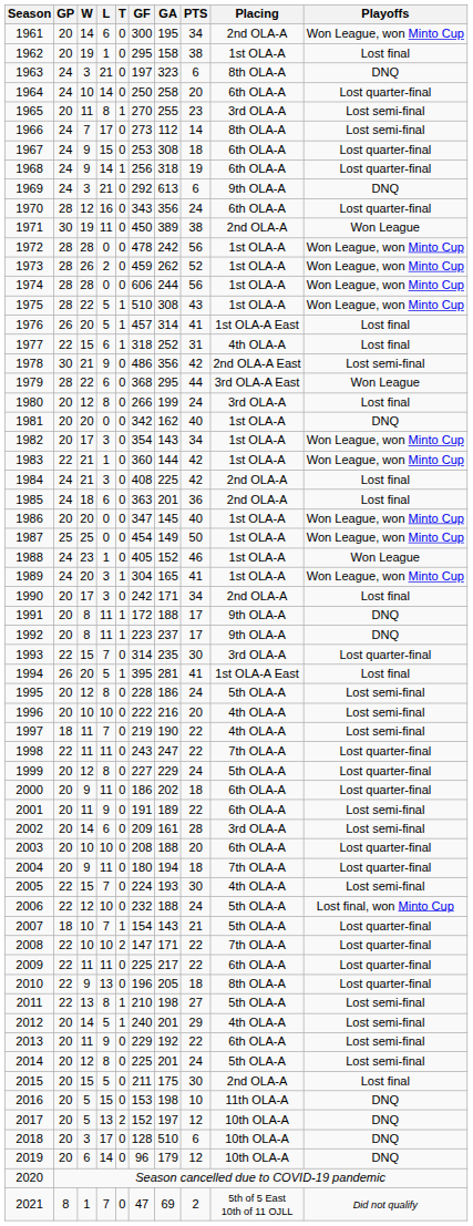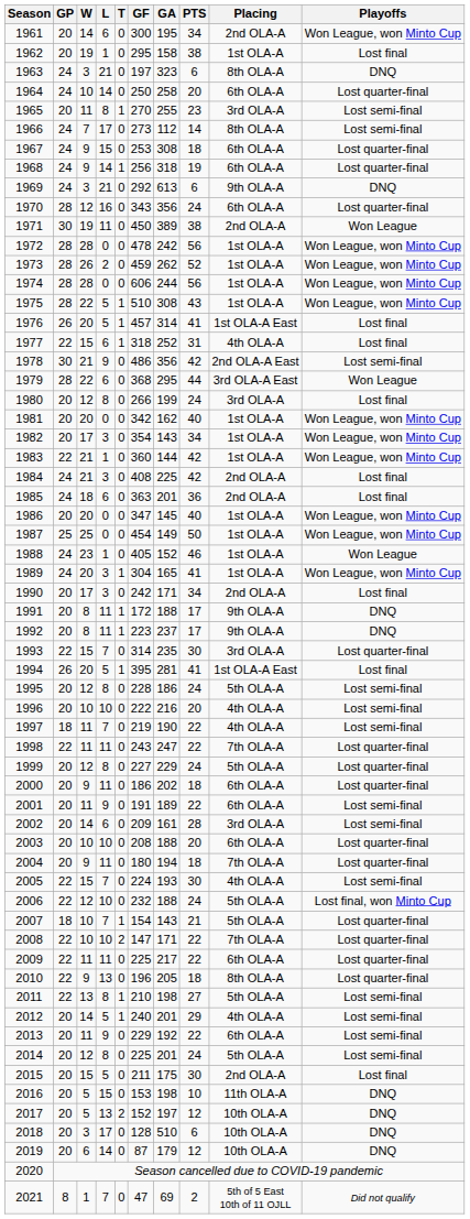1981 | Playoffs: DNQ -> Won League, won Minto Cup
2019 | GF: 96 -> 87
